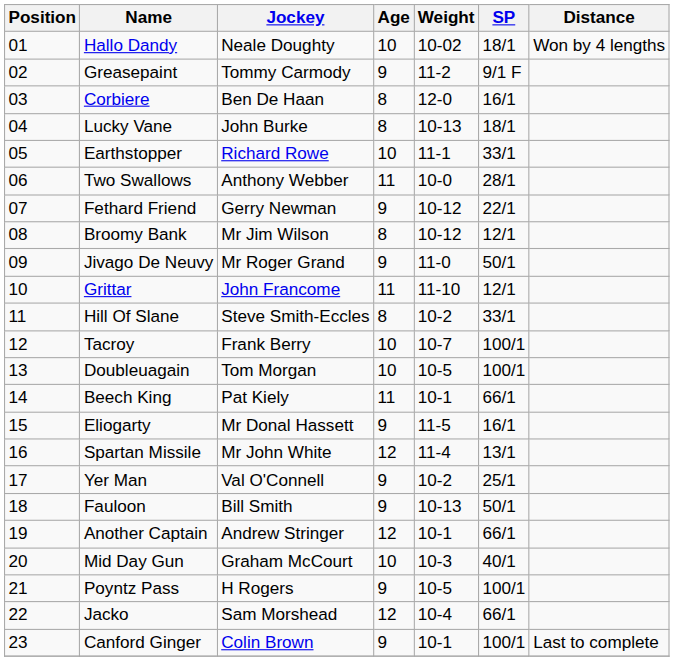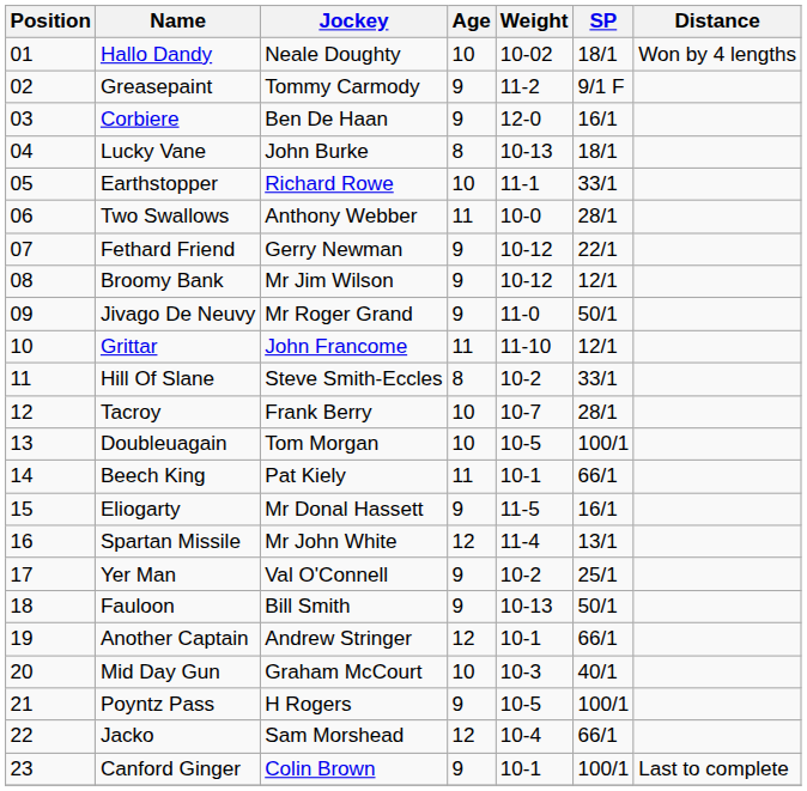Corbiere | Age: 8 -> 9
Broomy Bank | Age: 8 -> 9
Tacroy | SP: 100/1 -> 28/1
